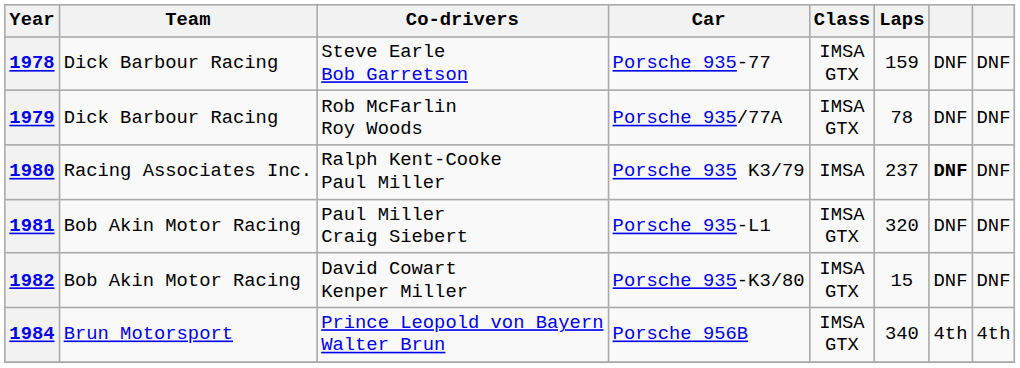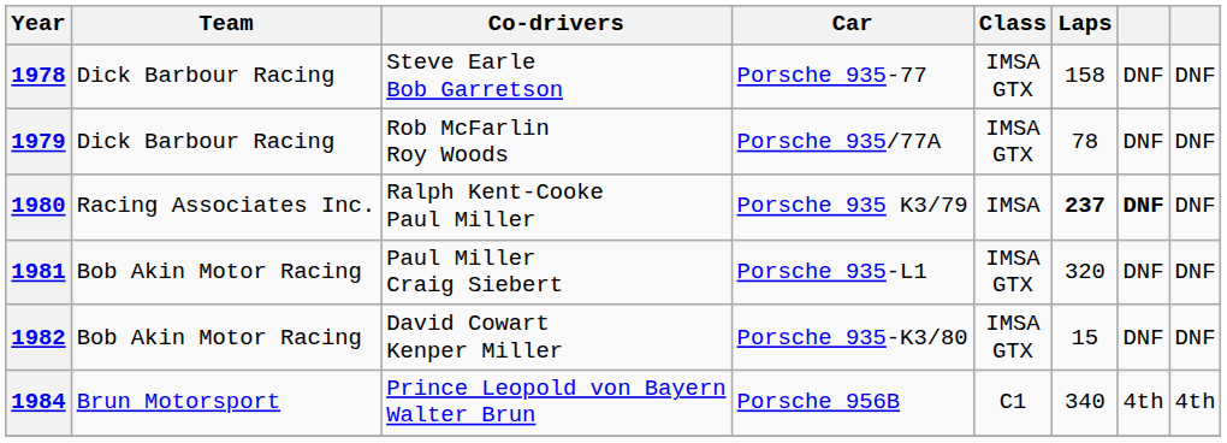1978 | Laps: 159 -> 158
1980 | Laps: normal -> bold
1984 | Class: IMSA GTX -> C1
